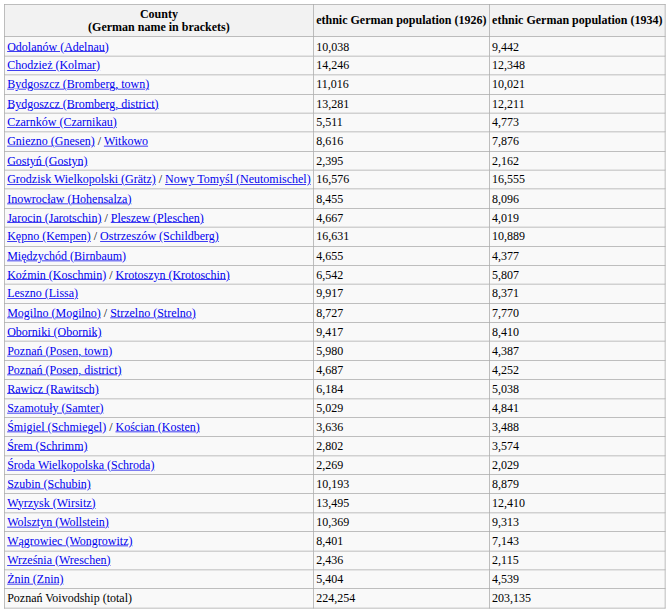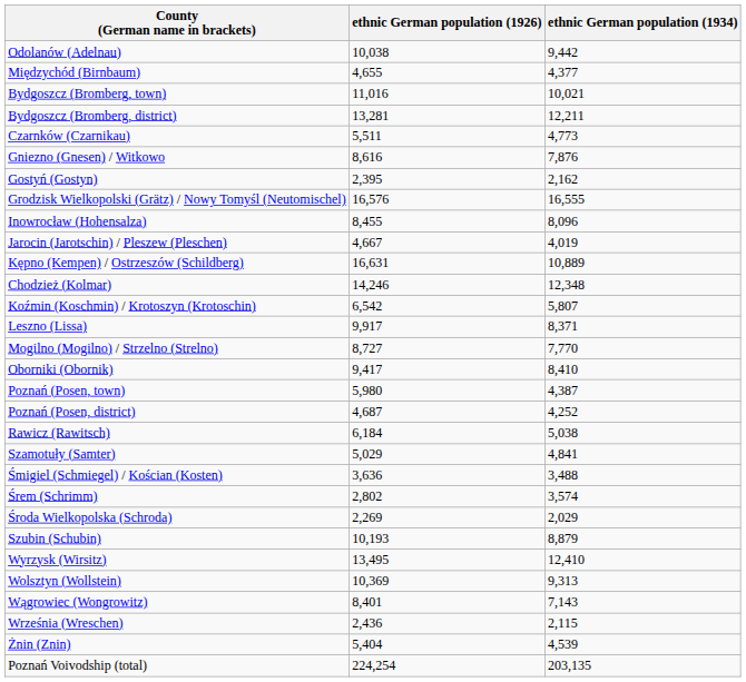rows swapped: Międzychód (Birnbaum) <-> Chodzież (Kolmar)
